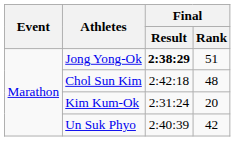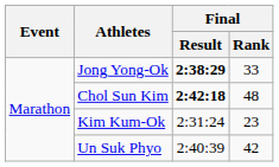Jong Yong-Ok | Final / Rank: 51 -> 33
Chol Sun Kim | Final / Result: normal -> bold
Kim Kum-Ok | Final / Rank: 20 -> 23
